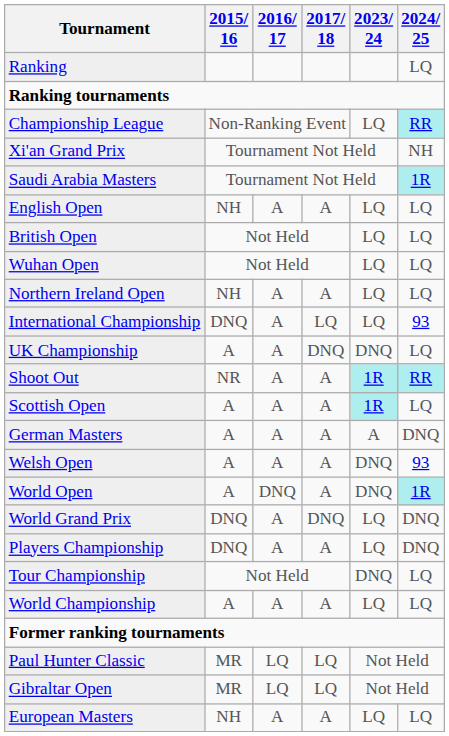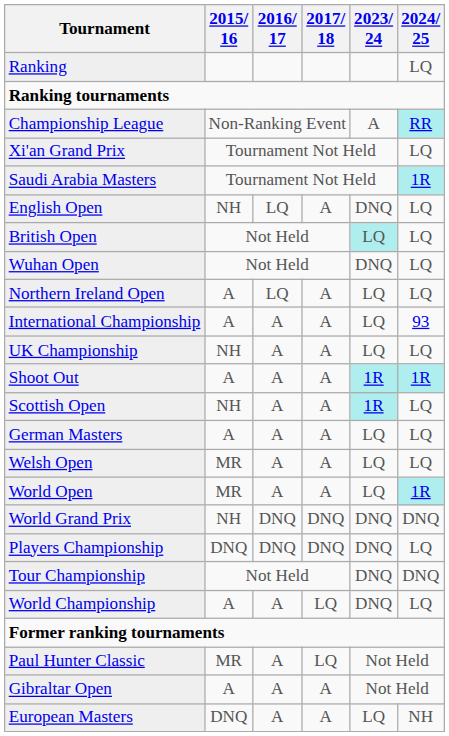Championship League | 2023/ 24: LQ -> A
Xi'an Grand Prix | 2024/ 25: NH -> LQ
English Open | 2016/ 17: A -> LQ
English Open | 2023/ 24: LQ -> DNQ
British Open | 2023/ 24: no background -> paleturquoise background
Wuhan Open | 2023/ 24: LQ -> DNQ
Northern Ireland Open | 2015/ 16: NH -> A
Northern Ireland Open | 2016/ 17: A -> LQ
International Championship | 2015/ 16: DNQ -> A
International Championship | 2017/ 18: LQ -> A
UK Championship | 2015/ 16: A -> NH
UK Championship | 2017/ 18: DNQ -> A
UK Championship | 2023/ 24: DNQ -> LQ
Shoot Out | 2015/ 16: NR -> A
Shoot Out | 2024/ 25: RR -> 1R
Scottish Open | 2015/ 16: A -> NH
German Masters | 2023/ 24: A -> LQ
German Masters | 2024/ 25: DNQ -> LQ
Welsh Open | 2015/ 16: A -> MR
Welsh Open | 2023/ 24: DNQ -> LQ
Welsh Open | 2024/ 25: 93 -> LQ
World Open | 2015/ 16: A -> MR
World Open | 2016/ 17: DNQ -> A
World Open | 2023/ 24: DNQ -> LQ
World Grand Prix | 2015/ 16: DNQ -> NH
World Grand Prix | 2016/ 17: A -> DNQ
World Grand Prix | 2023/ 24: LQ -> DNQ
Players Championship | 2016/ 17: A -> DNQ
Players Championship | 2017/ 18: A -> DNQ
Players Championship | 2023/ 24: LQ -> DNQ
Players Championship | 2024/ 25: DNQ -> LQ
Tour Championship | 2024/ 25: LQ -> DNQ
World Championship | 2017/ 18: A -> LQ
World Championship | 2023/ 24: LQ -> DNQ
Paul Hunter Classic | 2016/ 17: LQ -> A
Gibraltar Open | 2015/ 16: MR -> A
Gibraltar Open | 2016/ 17: LQ -> A
Gibraltar Open | 2017/ 18: LQ -> A
European Masters | 2015/ 16: NH -> DNQ
European Masters | 2024/ 25: LQ -> NH
